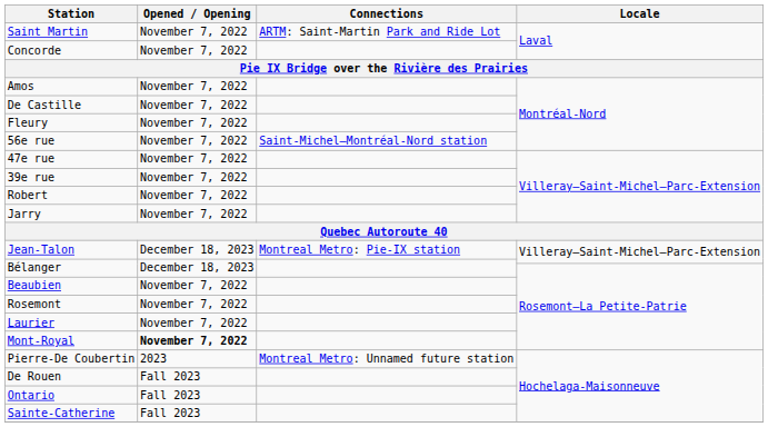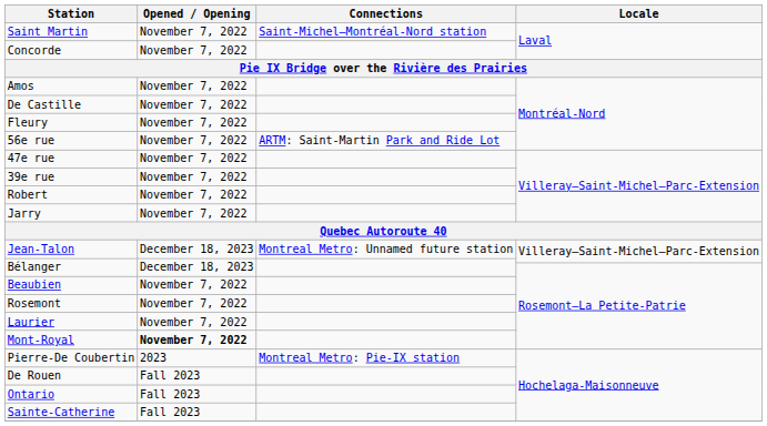Saint Martin | Connections: ARTM: Saint-Martin Park and Ride Lot -> Saint-Michel–Montréal-Nord station
56e rue | Connections: Saint-Michel–Montréal-Nord station -> ARTM: Saint-Martin Park and Ride Lot
Jean-Talon | Connections: Montreal Metro: Pie-IX station -> Montreal Metro: Unnamed future station
Pierre-De Coubertin | Connections: Montreal Metro: Unnamed future station -> Montreal Metro: Pie-IX station
